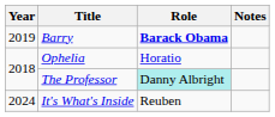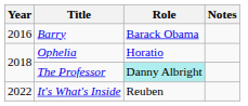Barry | Year: 2019 -> 2016
Barry | Role: bold -> normal
It's What's Inside | Year: 2024 -> 2022
